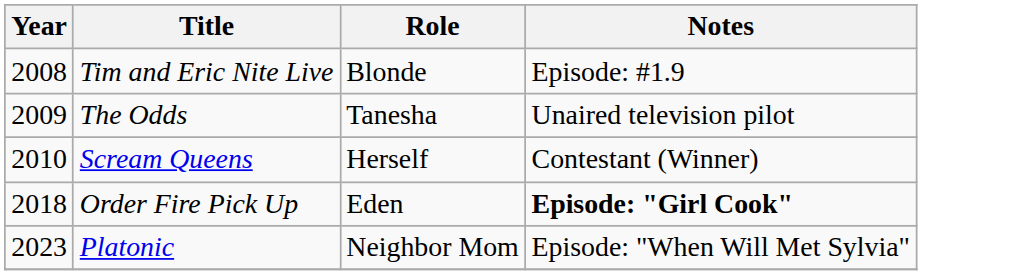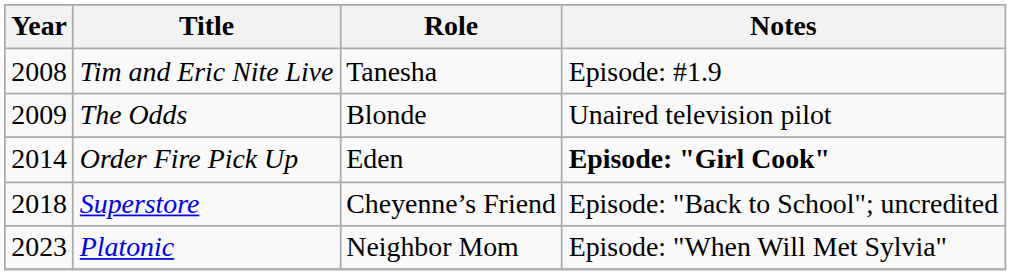Tim and Eric Nite Live | Role: Blonde -> Tanesha
The Odds | Role: Tanesha -> Blonde
- row: 2010 | Scream Queens | Herself | Contestant (Winner)
Order Fire Pick Up | Year: 2018 -> 2014
+ row: 2018 | Superstore | Cheyenne’s Friend | Episode: "Back to School"; uncredited
